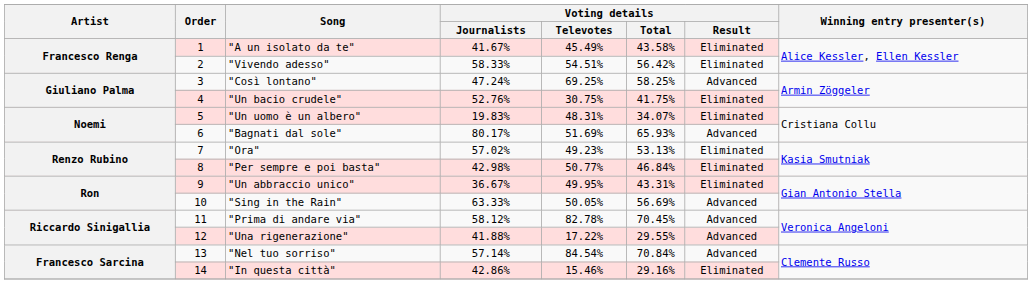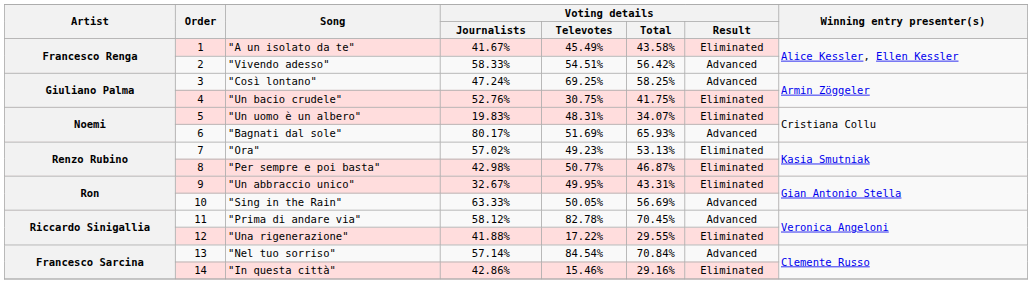"Vivendo adesso" | Voting details / Result: Eliminated -> Advanced
"Per sempre e poi basta" | Voting details / Total: 46.84% -> 46.87%
"Un abbraccio unico" | Voting details / Journalists: 36.67% -> 32.67%
"Una rigenerazione" | Voting details / Result: Advanced -> Eliminated
